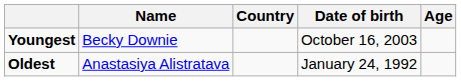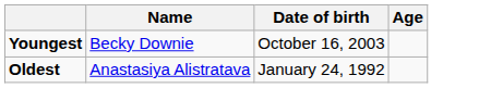- column: Country
